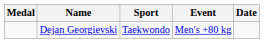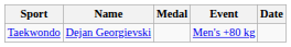columns swapped: Medal <-> Sport
